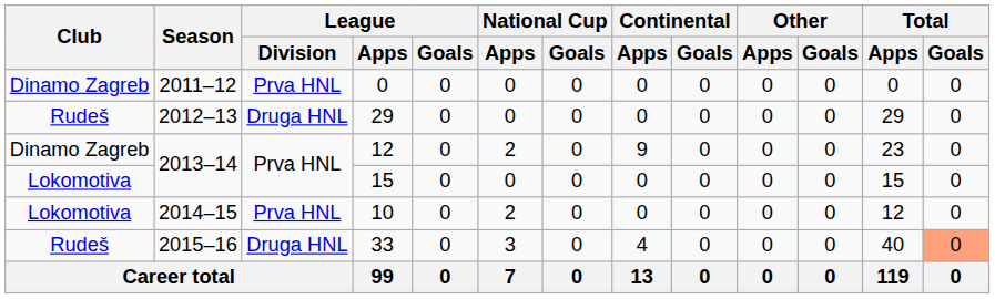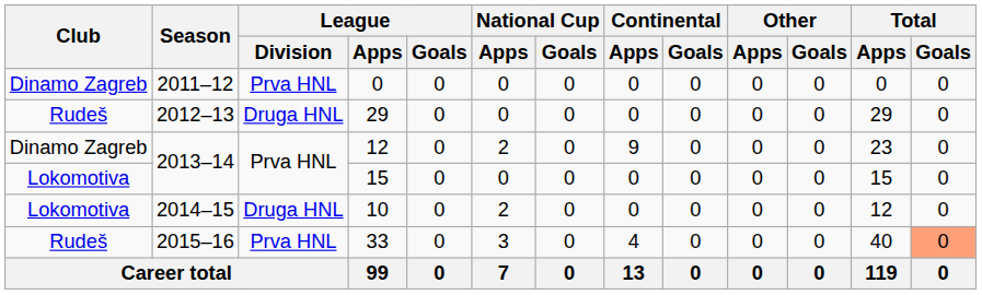10 | League / Division: Prva HNL -> Druga HNL
33 | League / Division: Druga HNL -> Prva HNL
